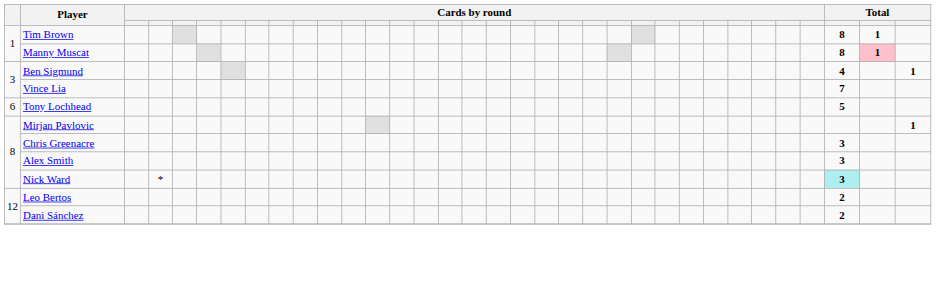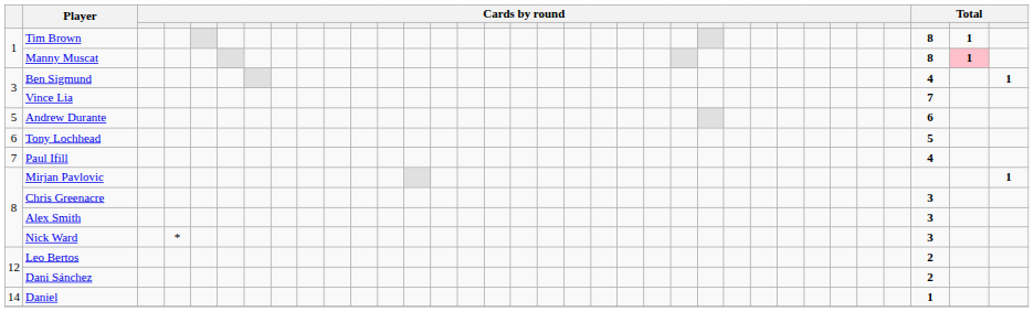+ row: 5 | Andrew Durante | 6
+ row: 7 | Paul Ifill | 4
Nick Ward | column 32: paleturquoise background -> no background
+ row: 14 | Daniel | 1
